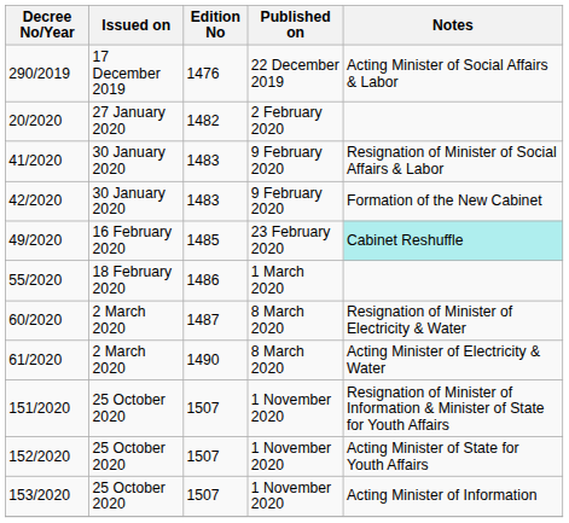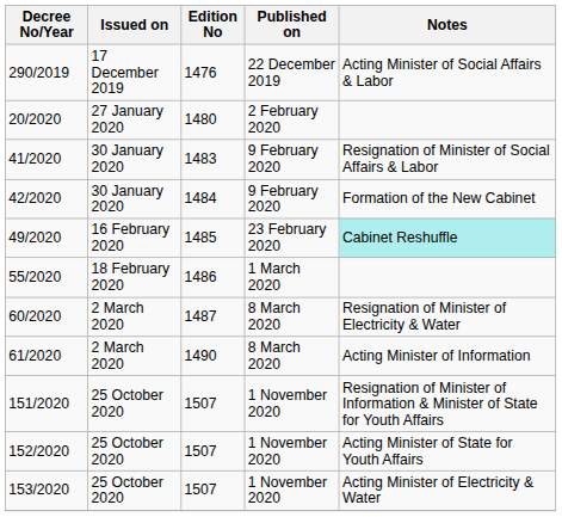20/2020 | Edition No: 1482 -> 1480
42/2020 | Edition No: 1483 -> 1484
61/2020 | Notes: Acting Minister of Electricity & Water -> Acting Minister of Information
153/2020 | Notes: Acting Minister of Information -> Acting Minister of Electricity & Water
